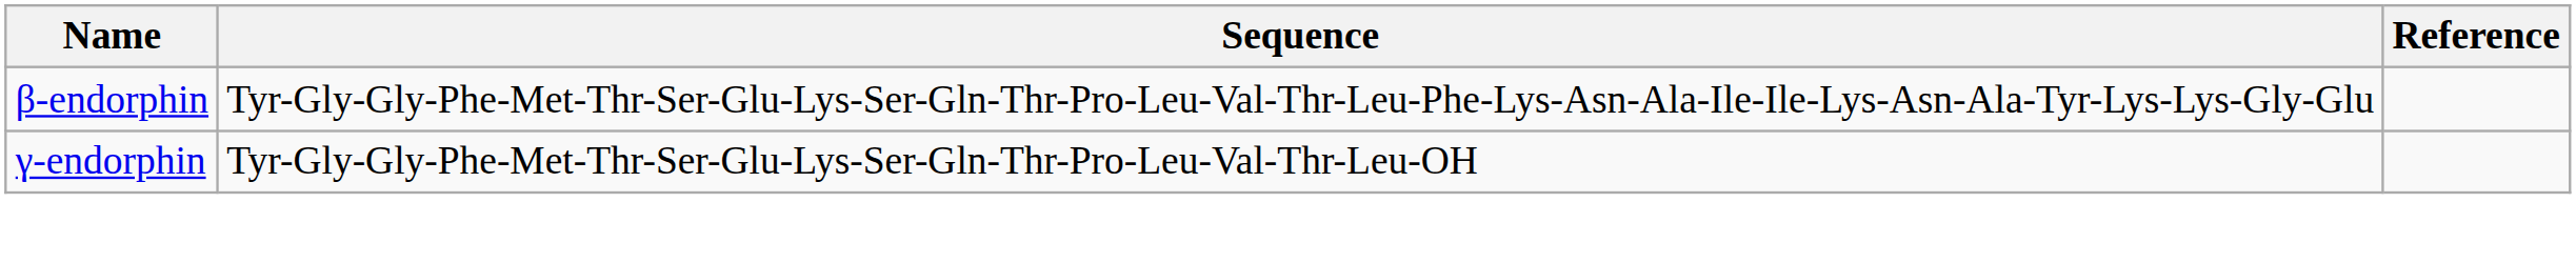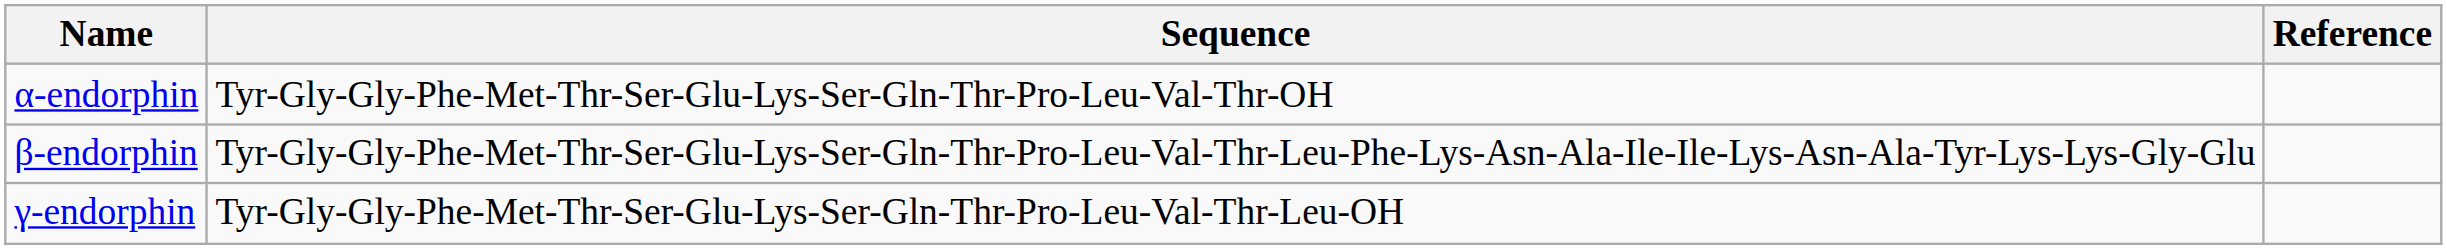+ row: α-endorphin | Tyr-Gly-Gly-Phe-Met-Thr-Ser-Glu-Lys-Ser-Gln-Thr-Pro-Leu-Val-Thr-OH
